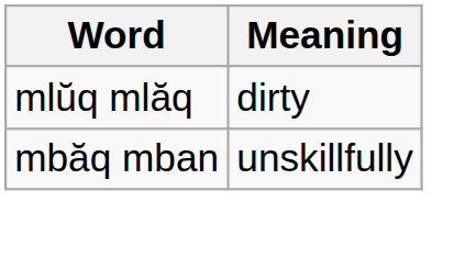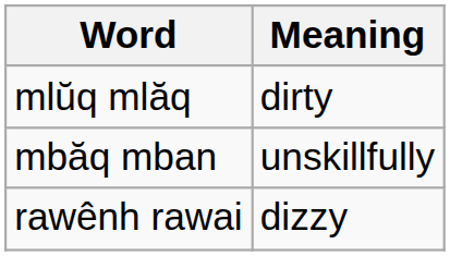+ row: rawênh rawai | dizzy
